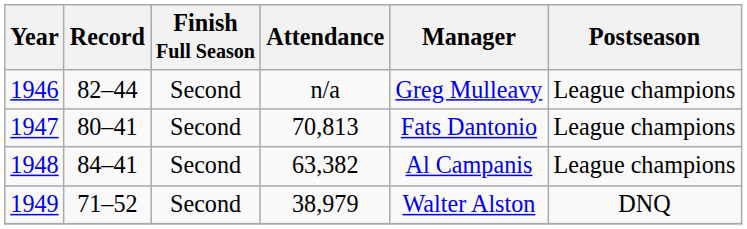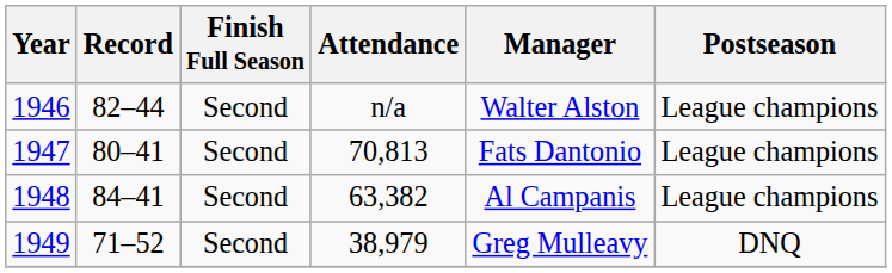1946 | Manager: Greg Mulleavy -> Walter Alston
1949 | Manager: Walter Alston -> Greg Mulleavy
